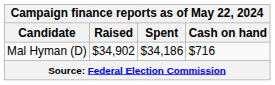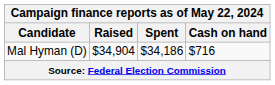Mal Hyman (D) | Raised: $34,902 -> $34,904
